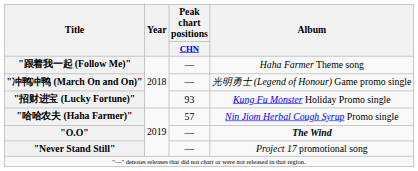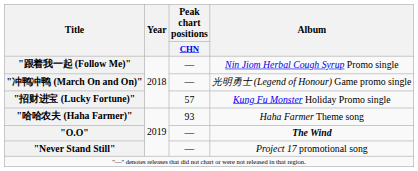"跟着我一起 (Follow Me)" | Album: Haha Farmer Theme song -> Nin Jiom Herbal Cough Syrup Promo single
"招财进宝 (Lucky Fortune)" | Peak chart positions / CHN: 93 -> 57
"哈哈农夫 (Haha Farmer)" | Peak chart positions / CHN: 57 -> 93
"哈哈农夫 (Haha Farmer)" | Album: Nin Jiom Herbal Cough Syrup Promo single -> Haha Farmer Theme song
